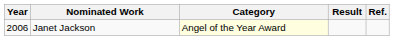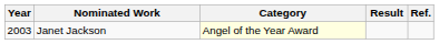Janet Jackson | Year: 2006 -> 2003
